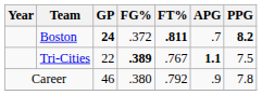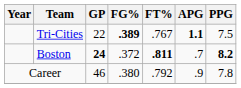rows swapped: Boston <-> Tri-Cities
